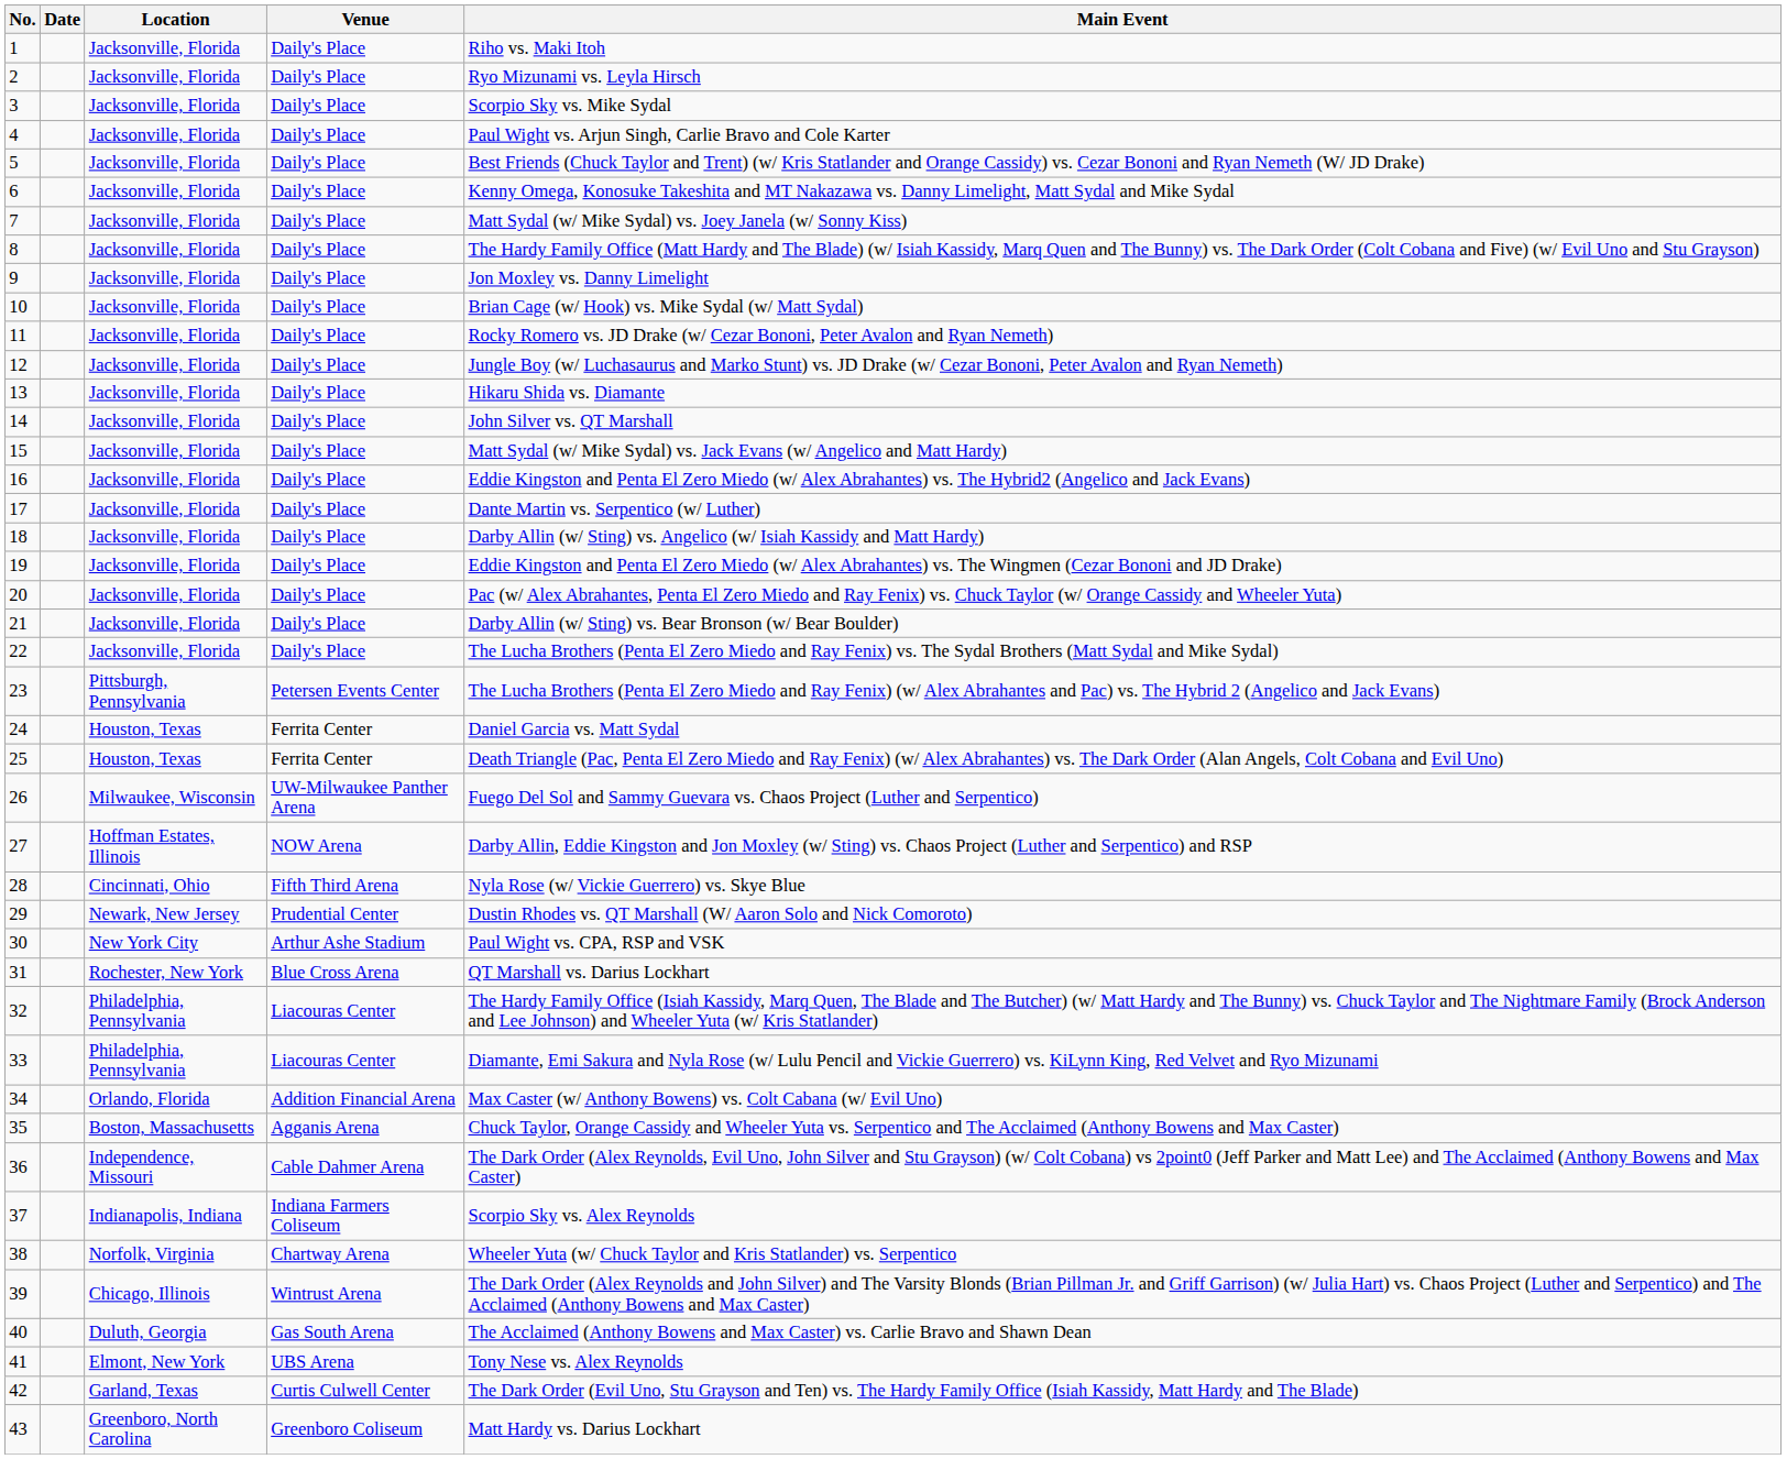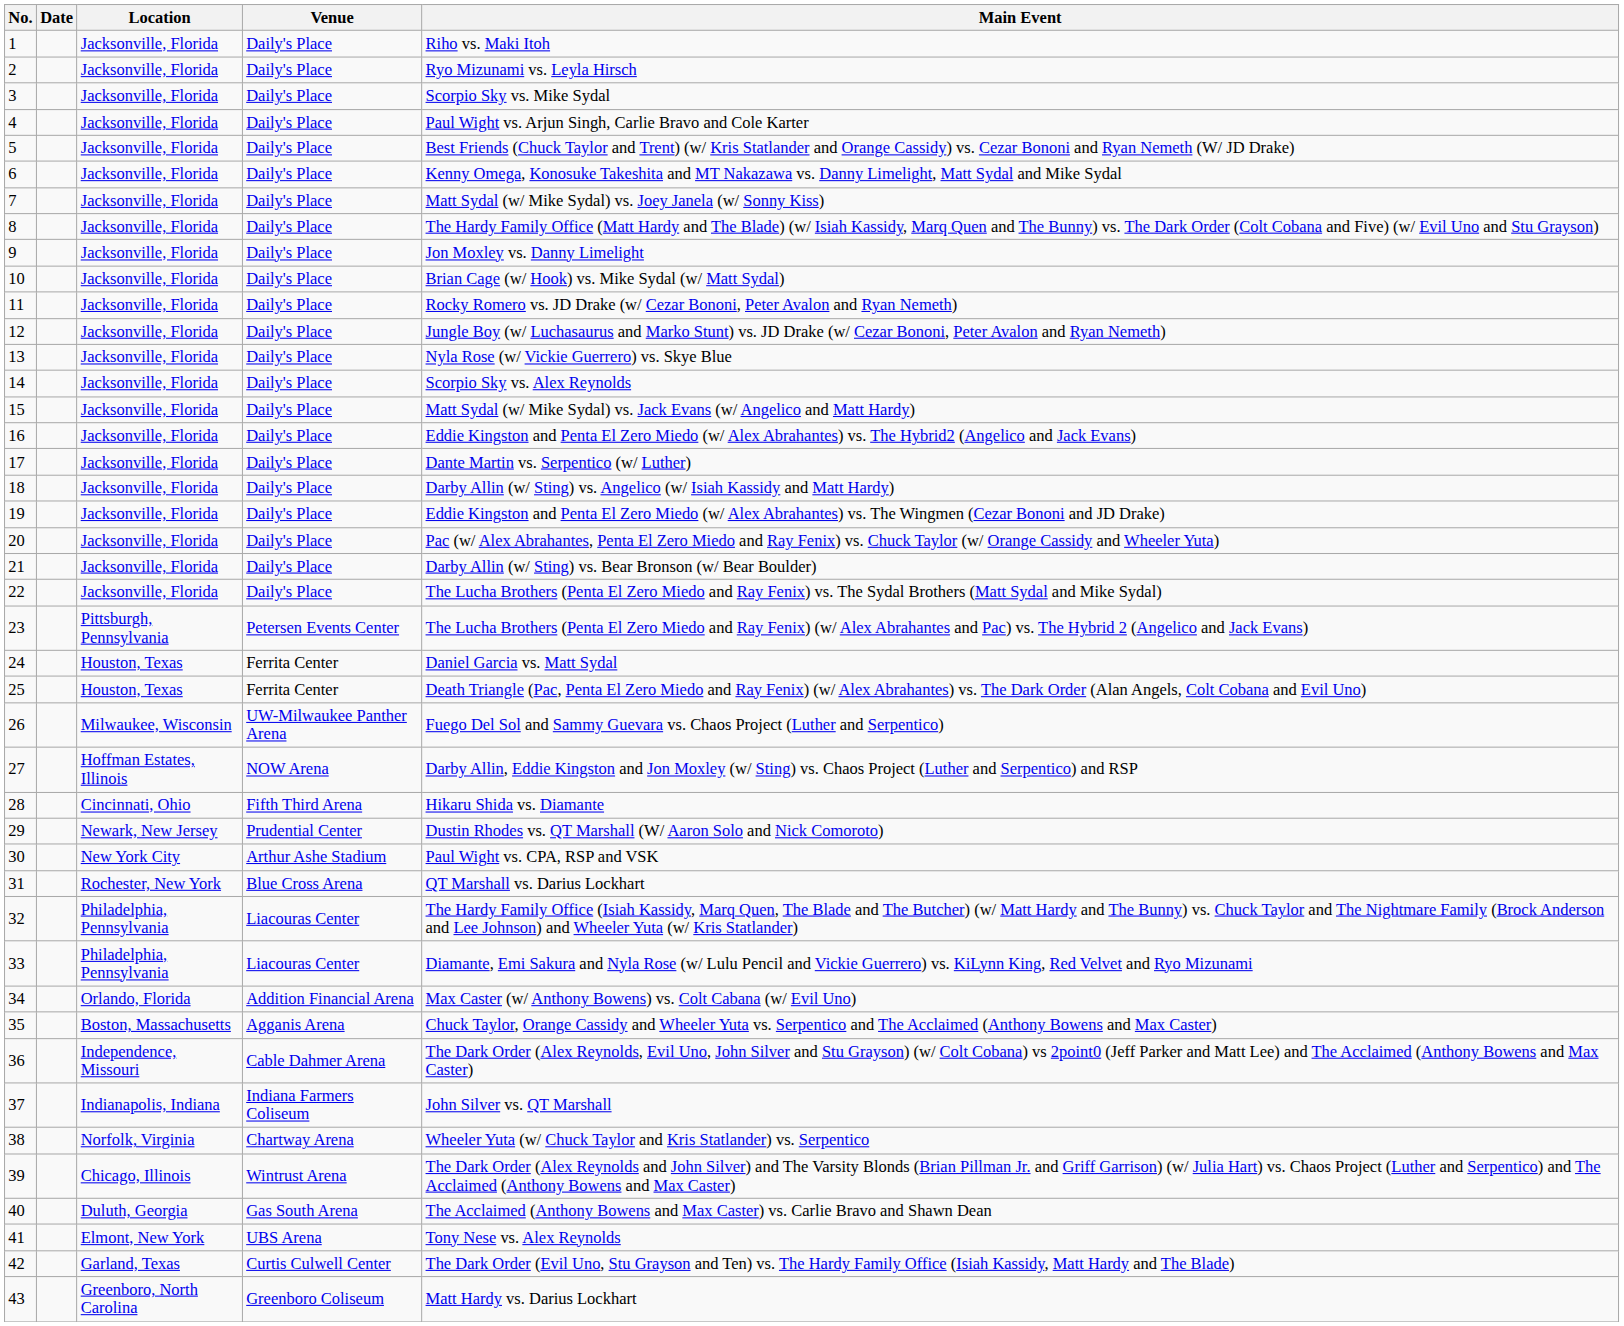13 | Main Event: Hikaru Shida vs. Diamante -> Nyla Rose (w/ Vickie Guerrero) vs. Skye Blue
14 | Main Event: John Silver vs. QT Marshall -> Scorpio Sky vs. Alex Reynolds
28 | Main Event: Nyla Rose (w/ Vickie Guerrero) vs. Skye Blue -> Hikaru Shida vs. Diamante
37 | Main Event: Scorpio Sky vs. Alex Reynolds -> John Silver vs. QT Marshall
